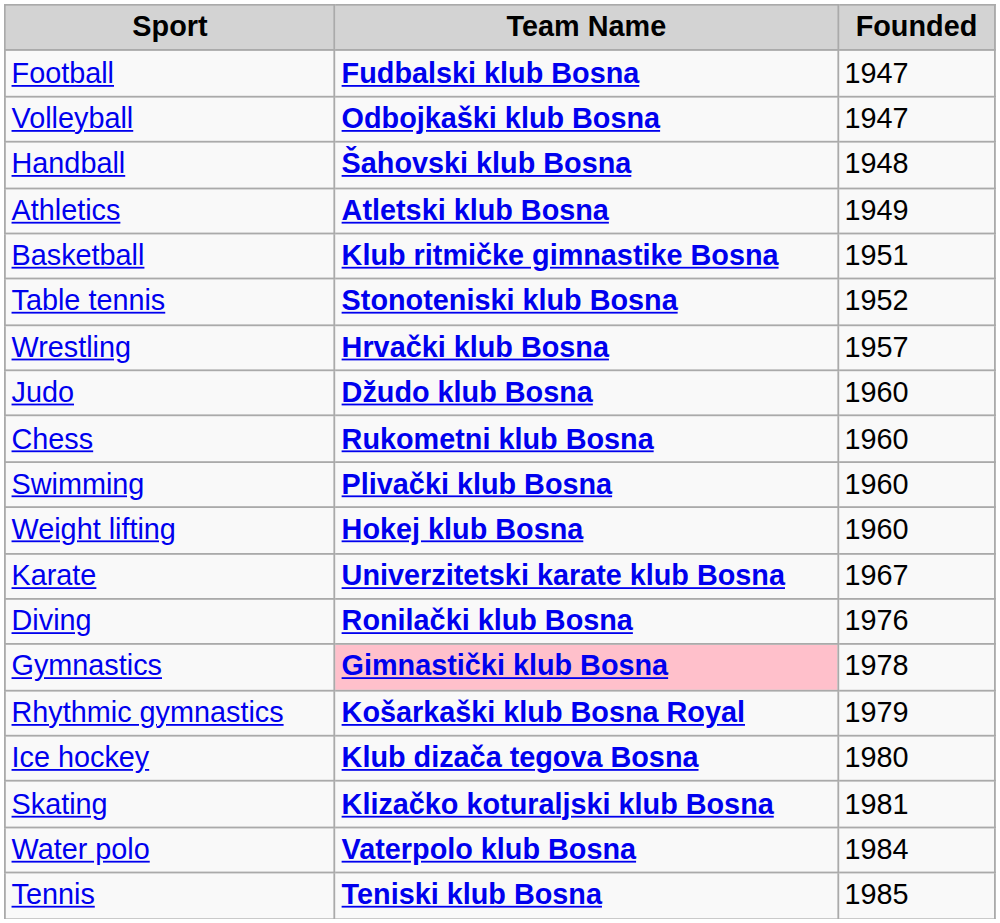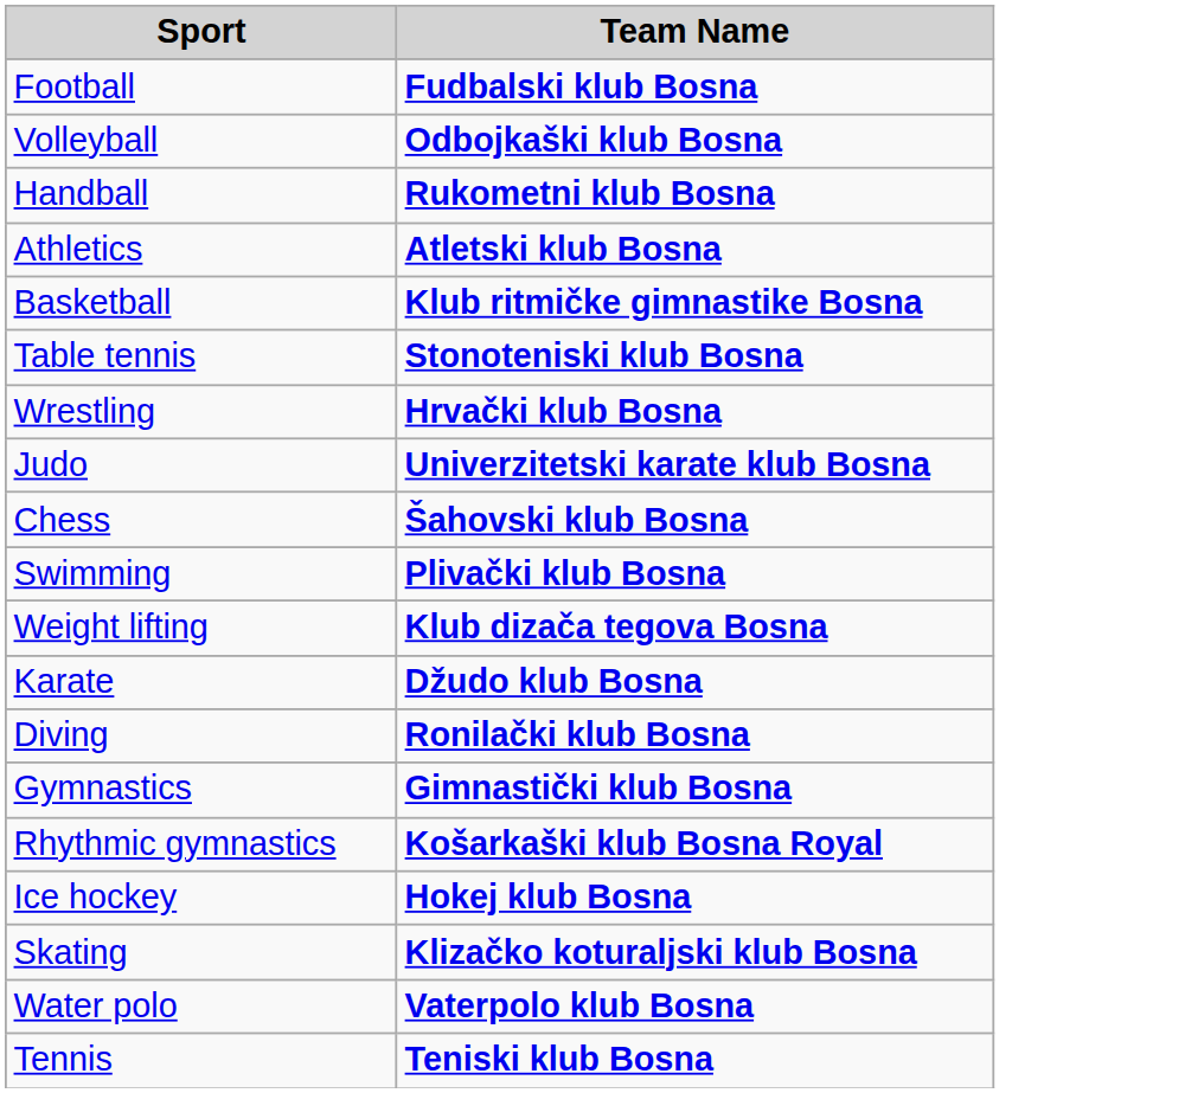- column: Founded | 1947 | 1947 | 1948 | 1949 | 1951 | 1952 | 1957 | 1960 | 1960 | 1960 | 1960 | 1967 | 1976 | 1978 | 1979 | 1980 | 1981 | 1984 | 1985
Handball | Team Name: Šahovski klub Bosna -> Rukometni klub Bosna
Judo | Team Name: Džudo klub Bosna -> Univerzitetski karate klub Bosna
Chess | Team Name: Rukometni klub Bosna -> Šahovski klub Bosna
Weight lifting | Team Name: Hokej klub Bosna -> Klub dizača tegova Bosna
Karate | Team Name: Univerzitetski karate klub Bosna -> Džudo klub Bosna
Gymnastics | Team Name: pink background -> no background
Ice hockey | Team Name: Klub dizača tegova Bosna -> Hokej klub Bosna
